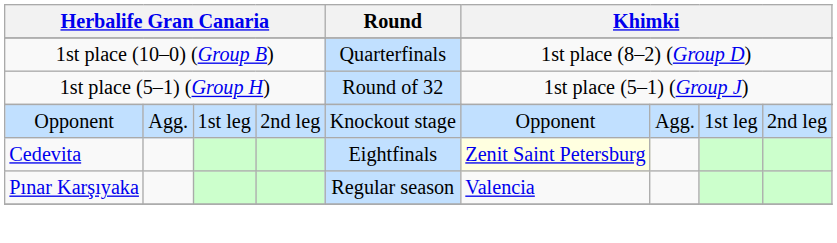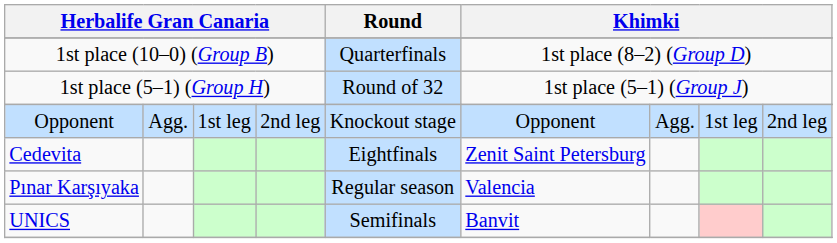Cedevita | column 6: lightyellow background -> no background
+ row: UNICS | Semifinals | Banvit
